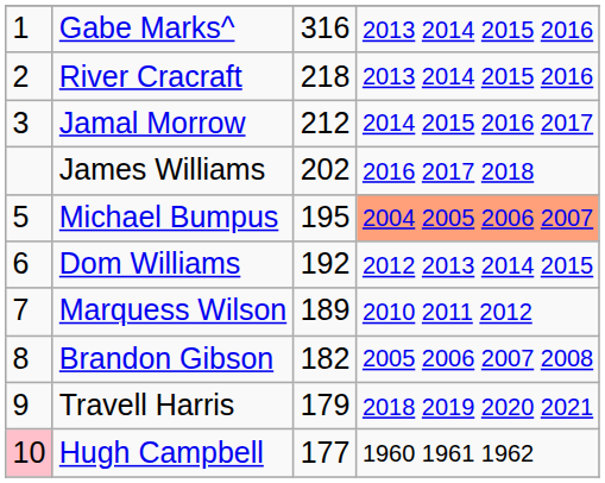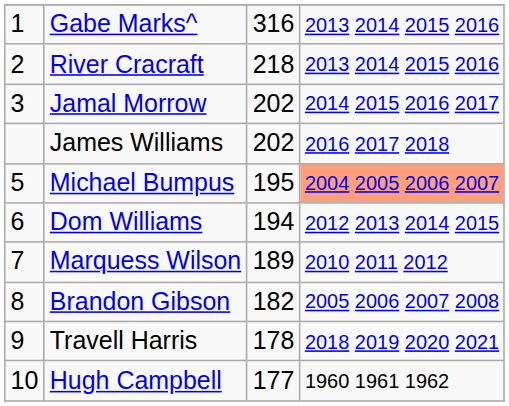Jamal Morrow | column 3: 212 -> 202
Dom Williams | column 3: 192 -> 194
Travell Harris | column 3: 179 -> 178
Hugh Campbell | column 1: pink background -> no background
